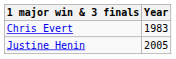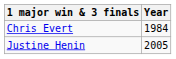Chris Evert | Year: 1983 -> 1984
